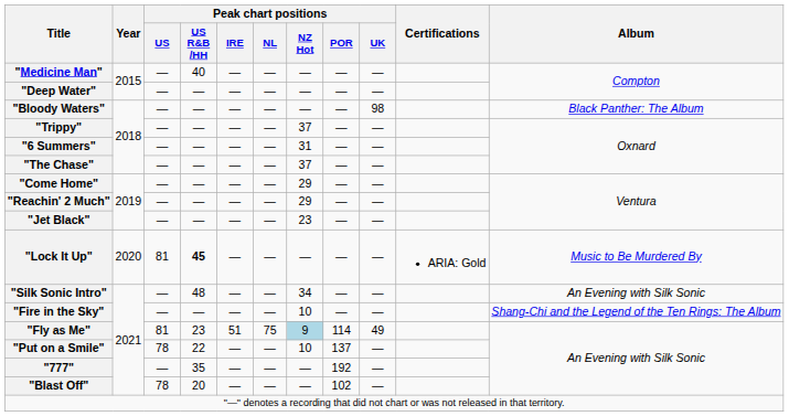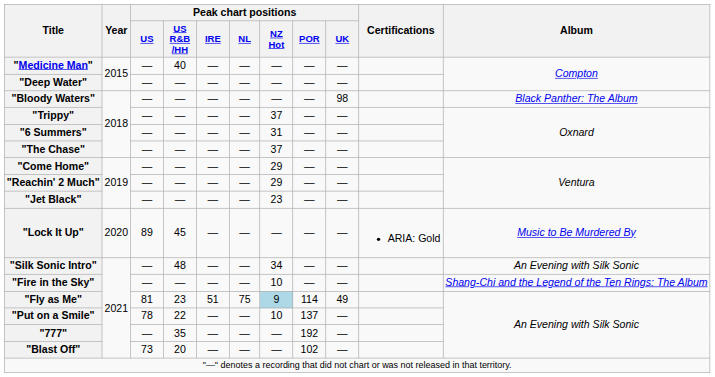"Lock It Up" | Peak chart positions / US: 81 -> 89
"Lock It Up" | Peak chart positions / US R&B /HH: bold -> normal
"Blast Off" | Peak chart positions / US: 78 -> 73
